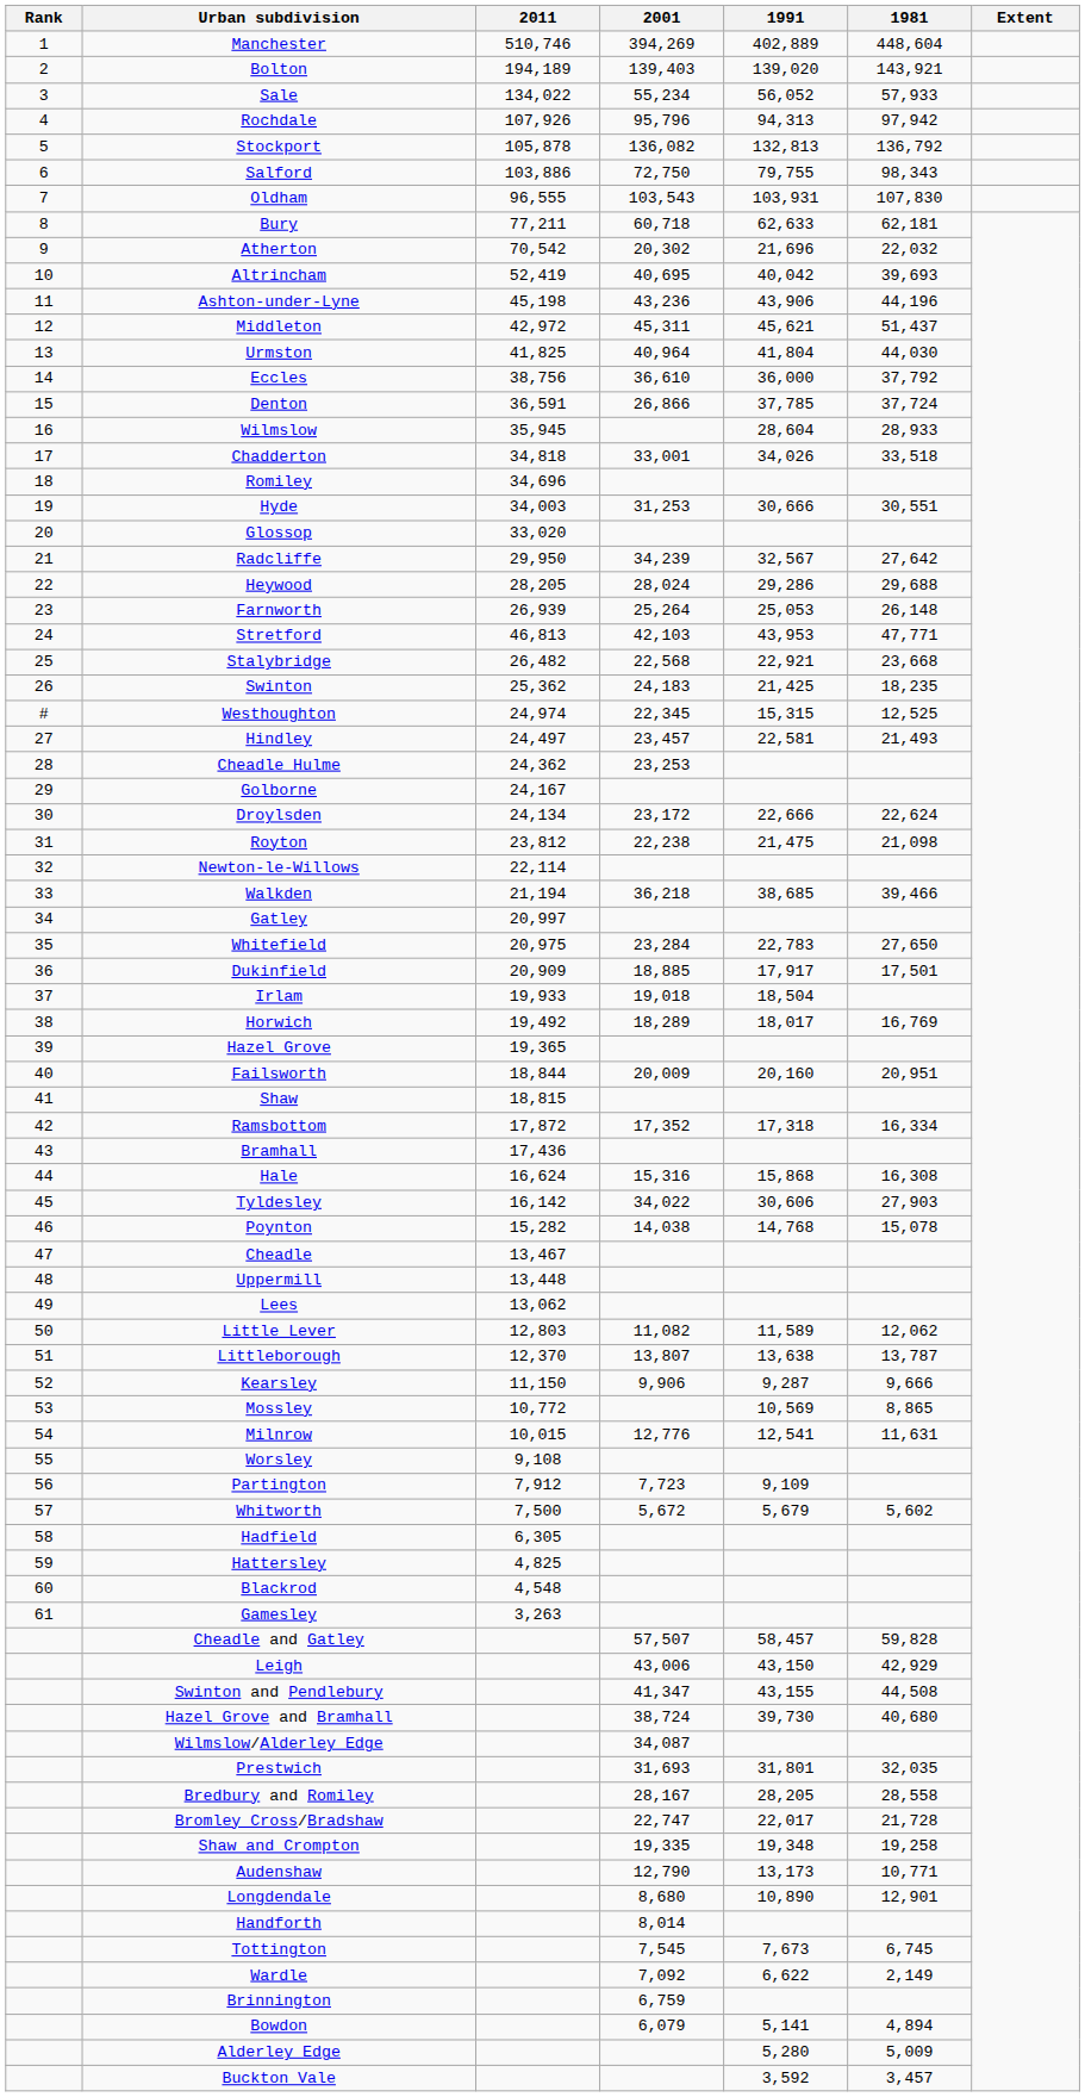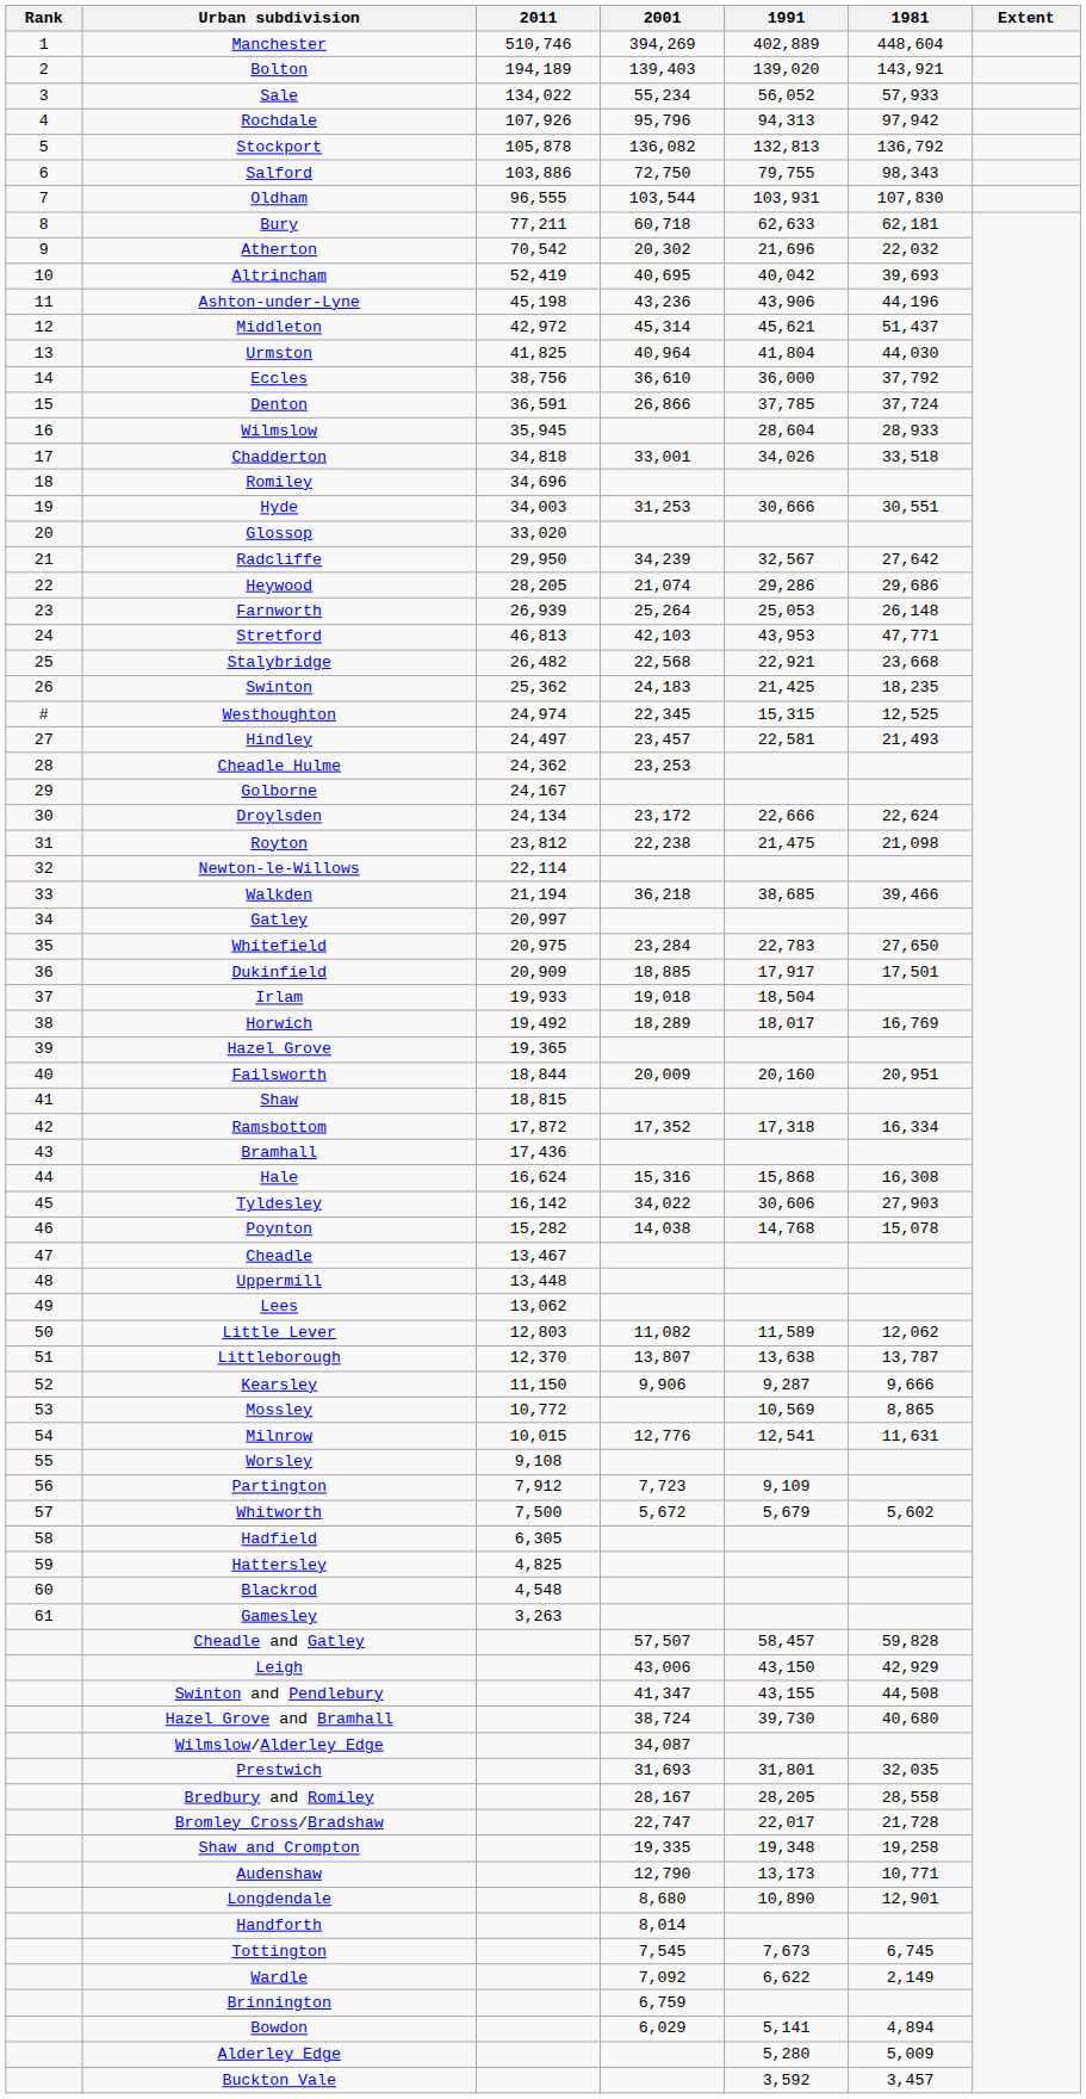Oldham | 2001: 103,543 -> 103,544
Middleton | 2001: 45,311 -> 45,314
Heywood | 2001: 28,024 -> 21,074
Heywood | 1981: 29,688 -> 29,686
Bowdon | 2001: 6,079 -> 6,029
